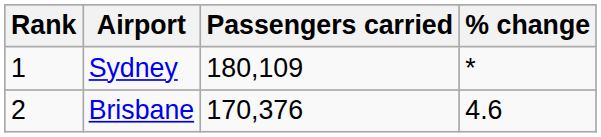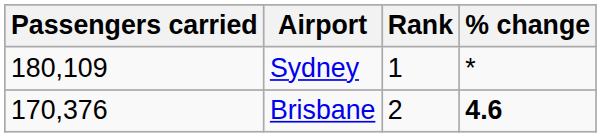columns swapped: Rank <-> Passengers carried
Brisbane | % change: normal -> bold
